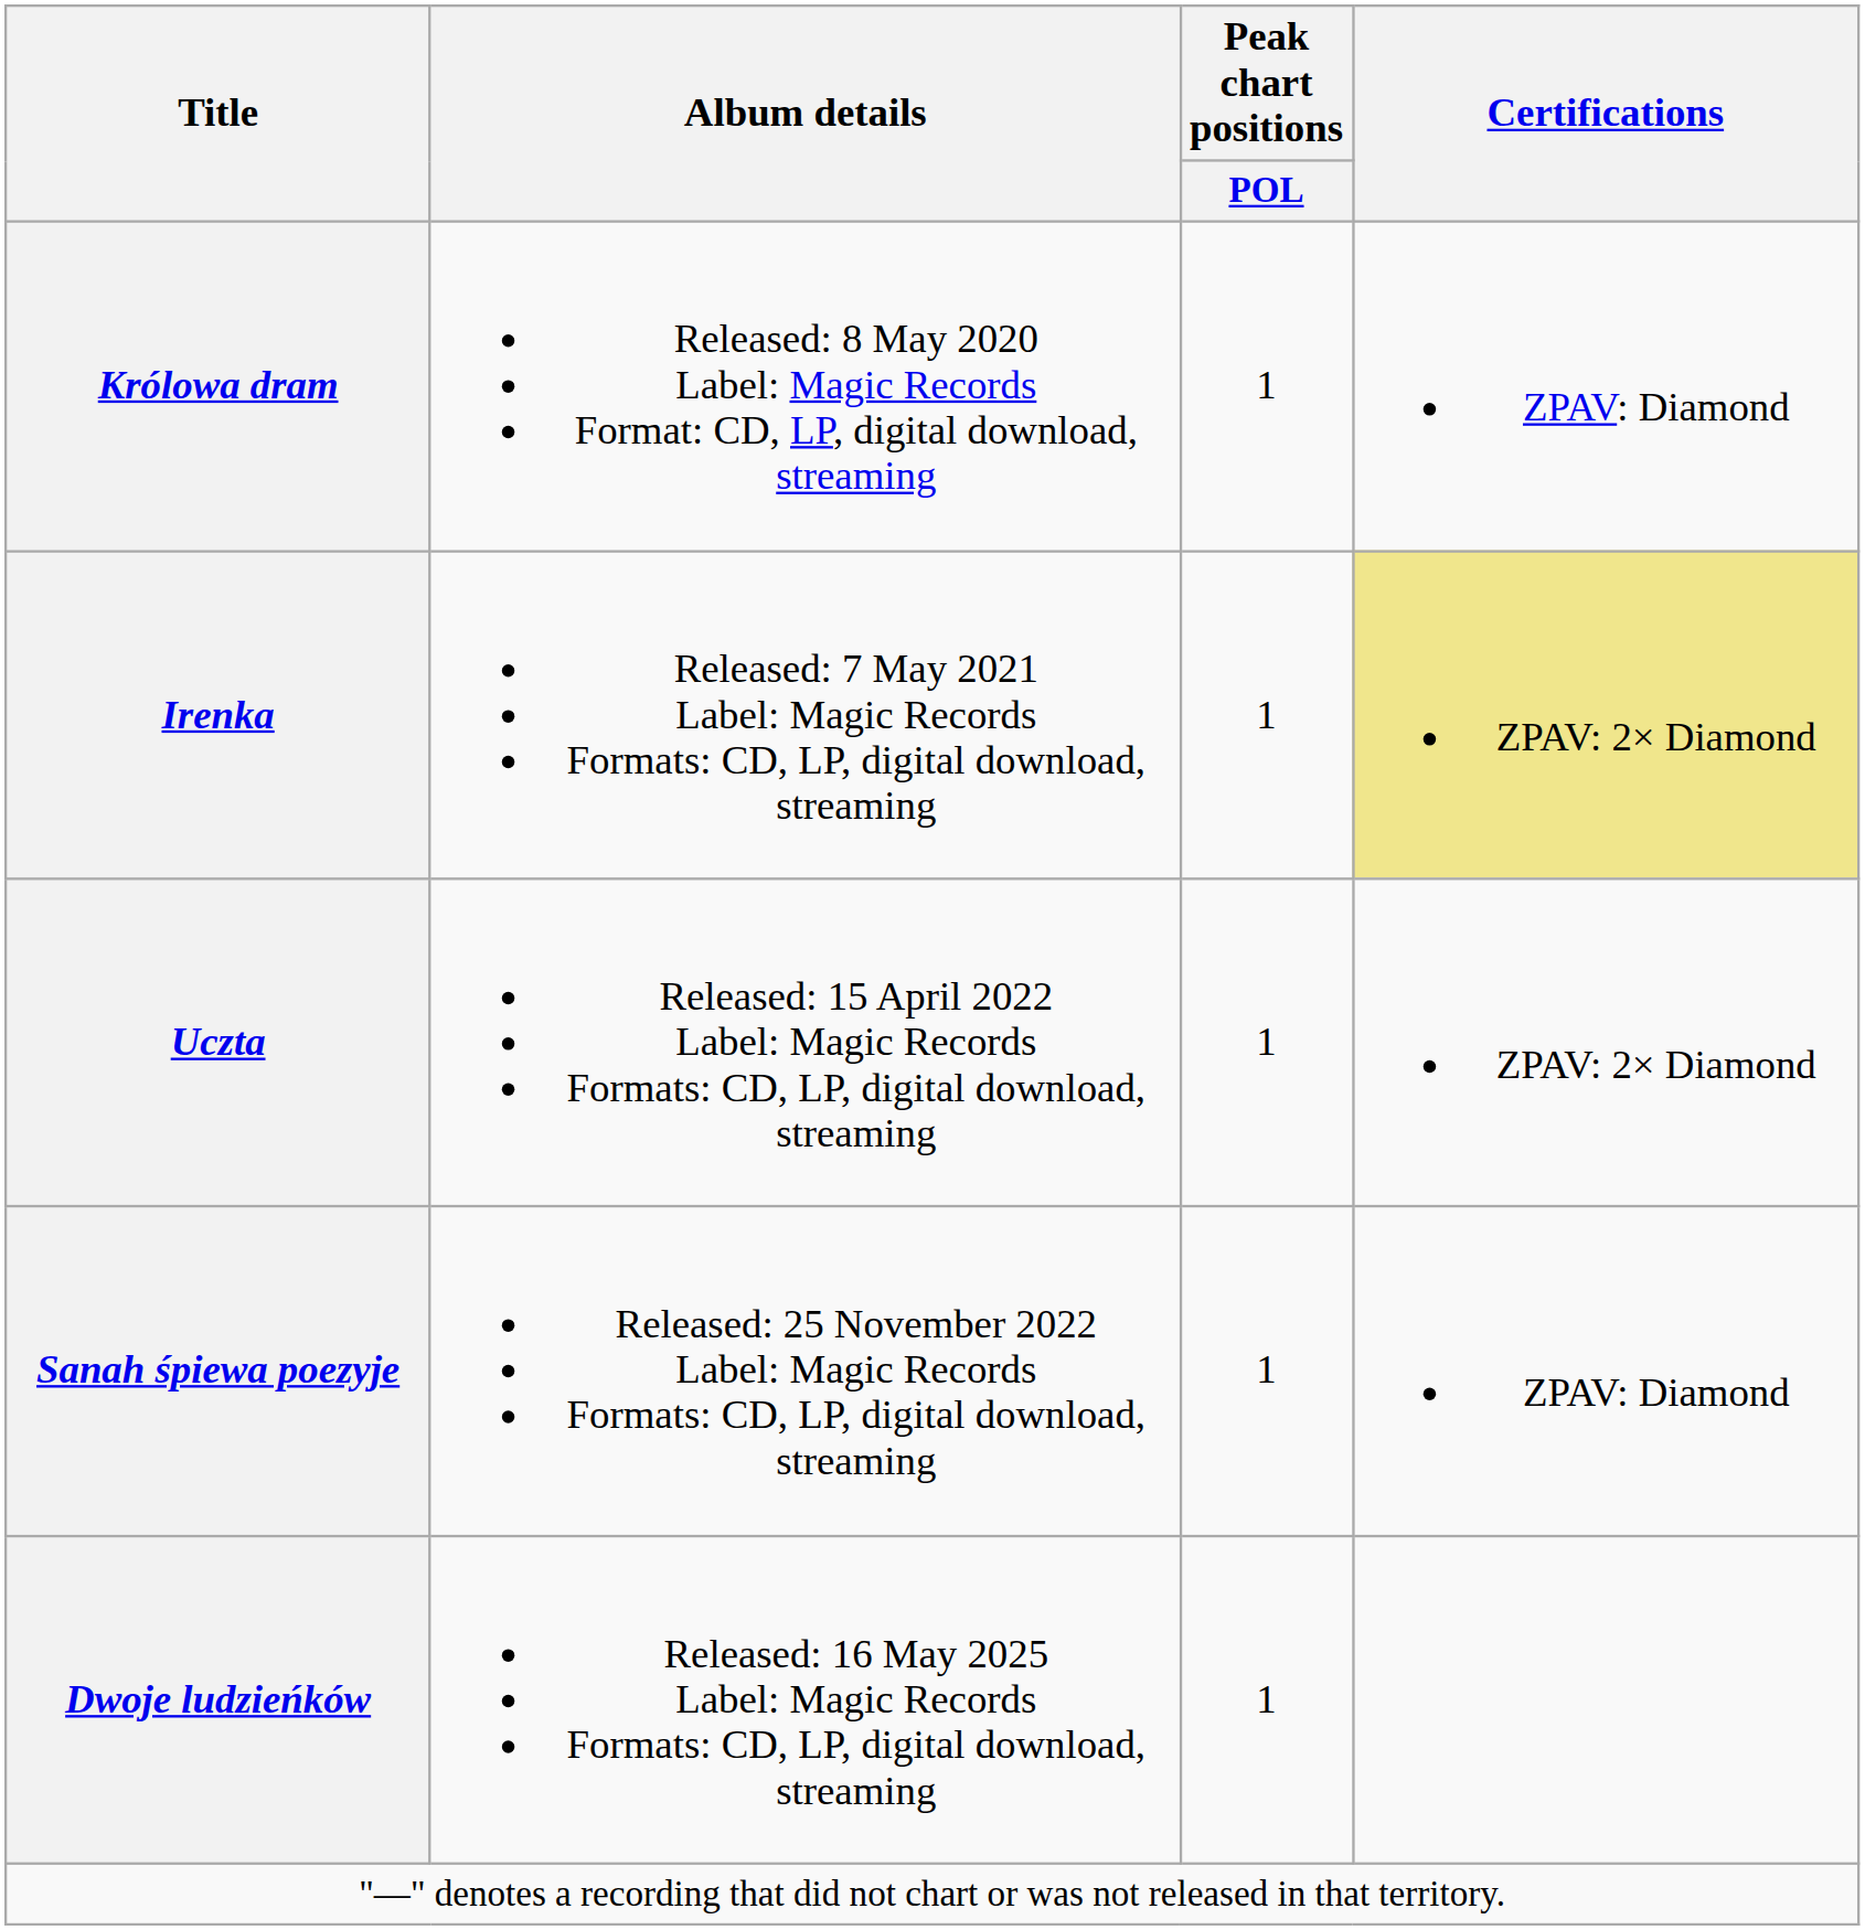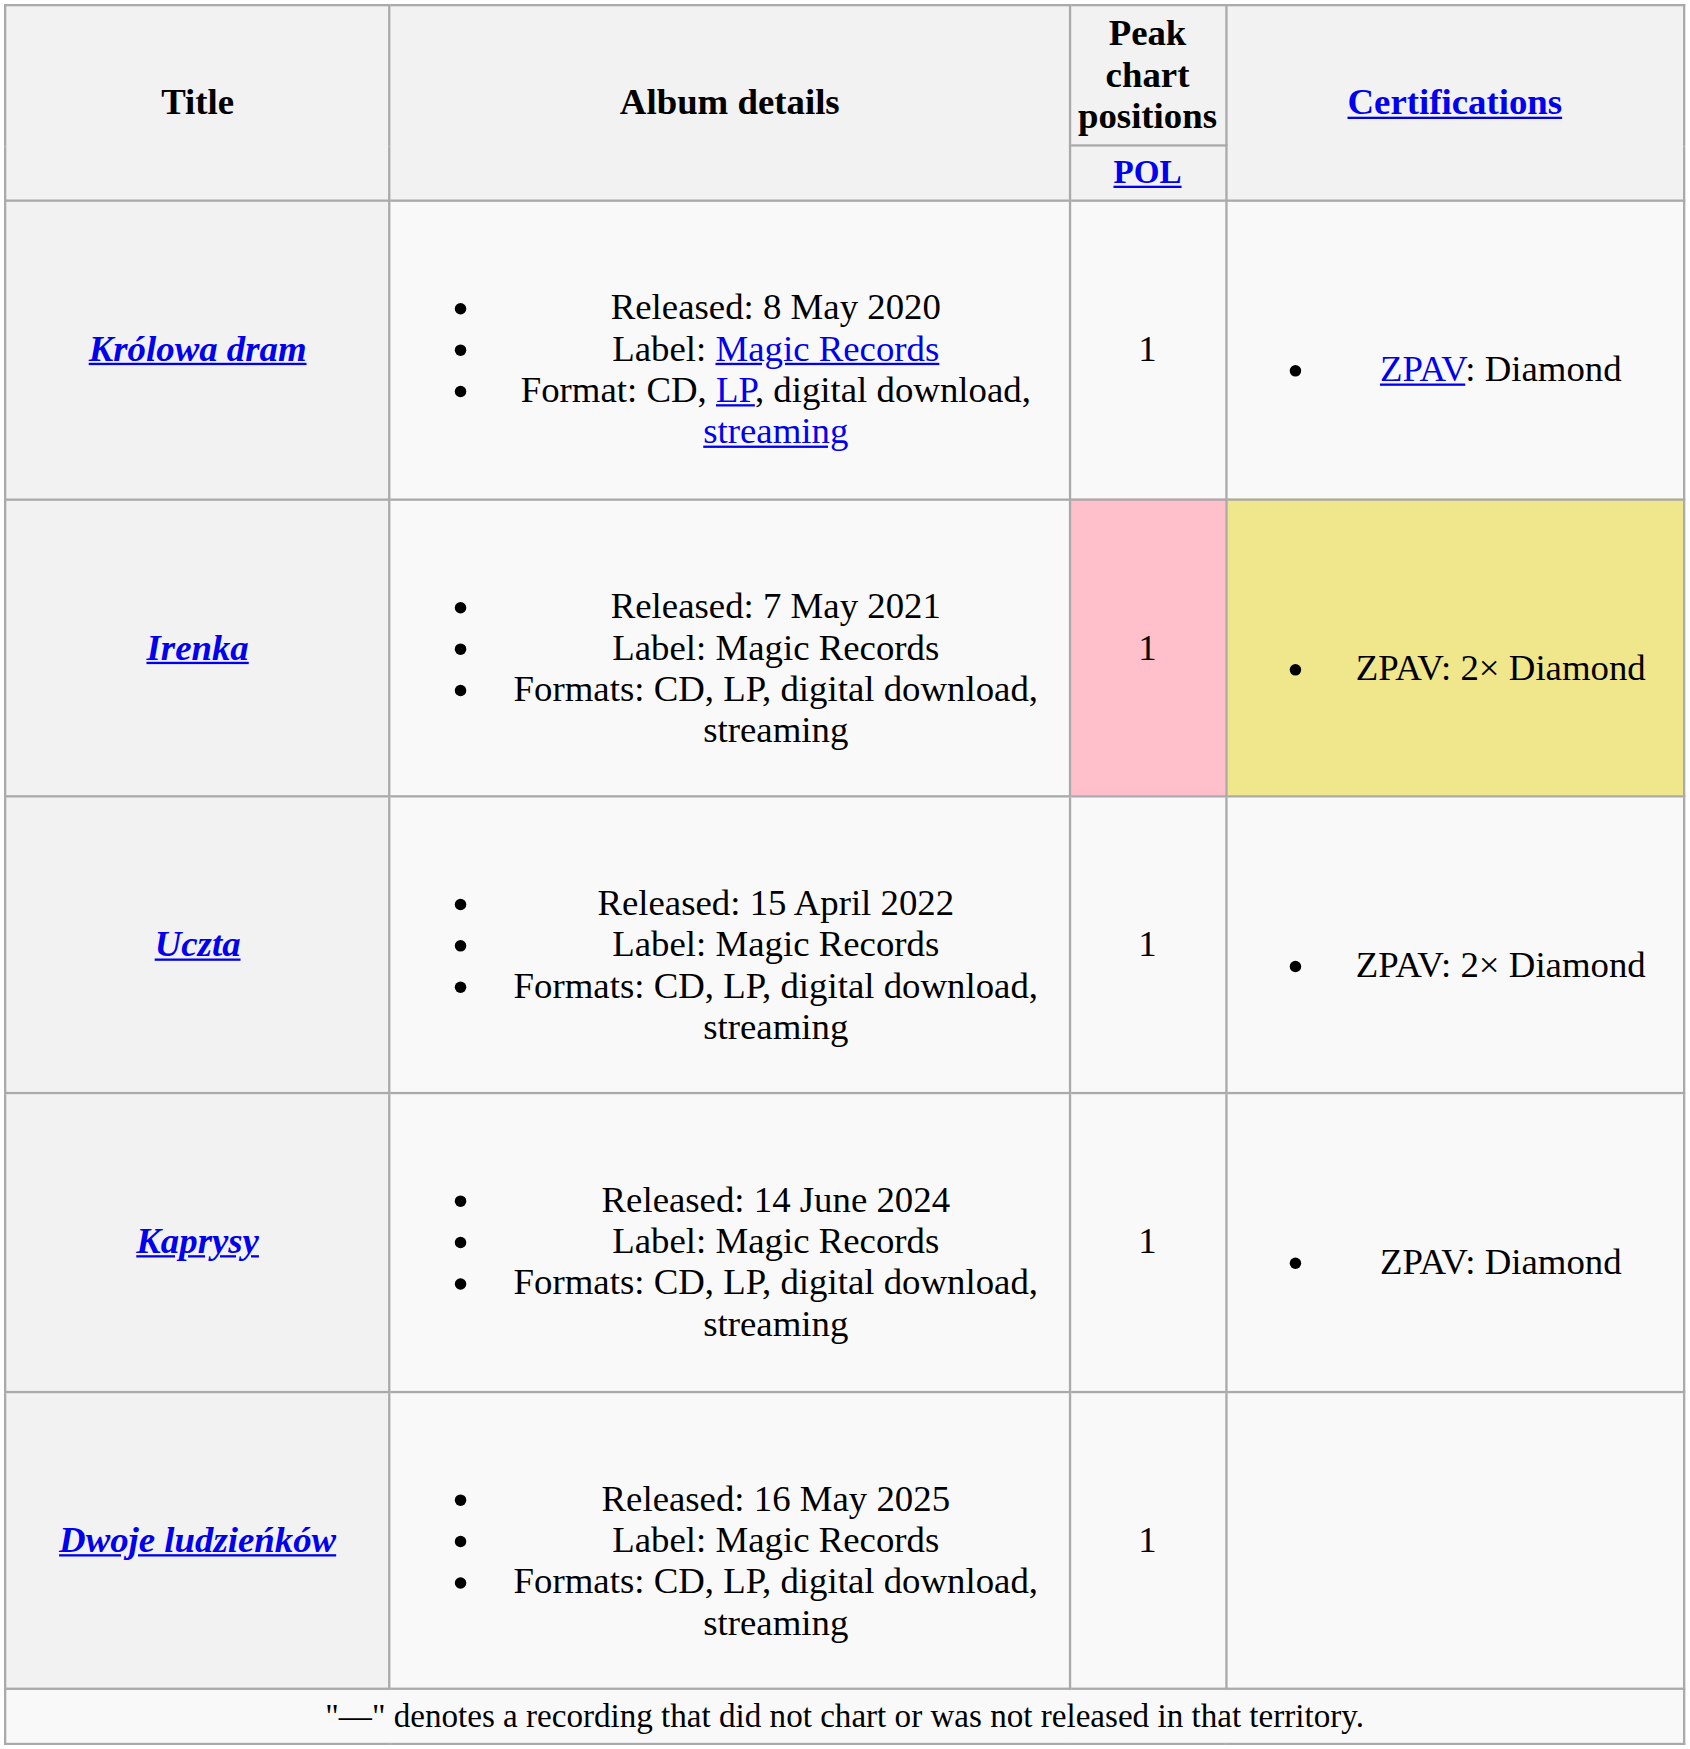Irenka | Peak chart positions / POL: no background -> pink background
- row: Sanah śpiewa poezyje | Released: 25 November 2022 Label: Magic Records Formats: CD, LP, digital download, streaming | 1 | ZPAV: Diamond
+ row: Kaprysy | Released: 14 June 2024 Label: Magic Records Formats: CD, LP, digital download, streaming | 1 | ZPAV: Diamond
